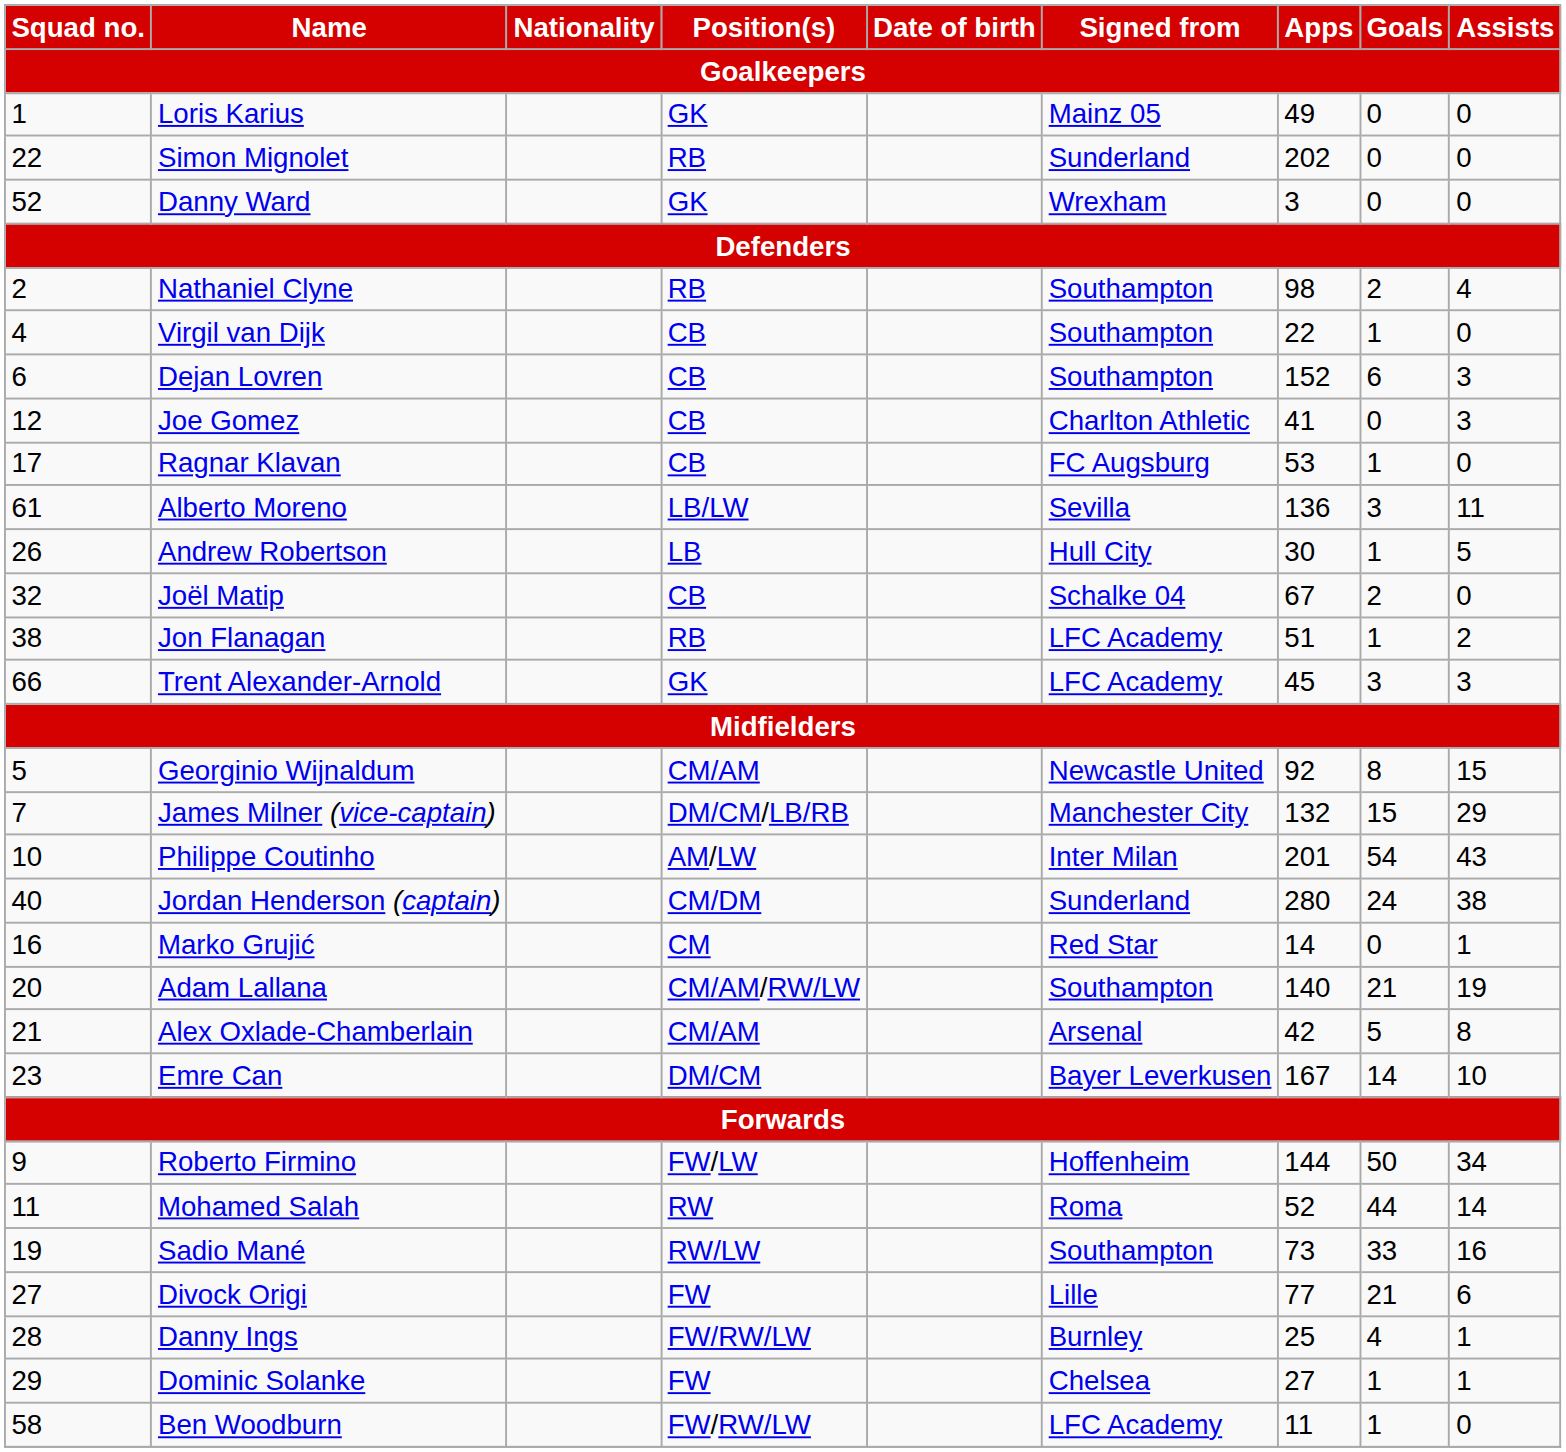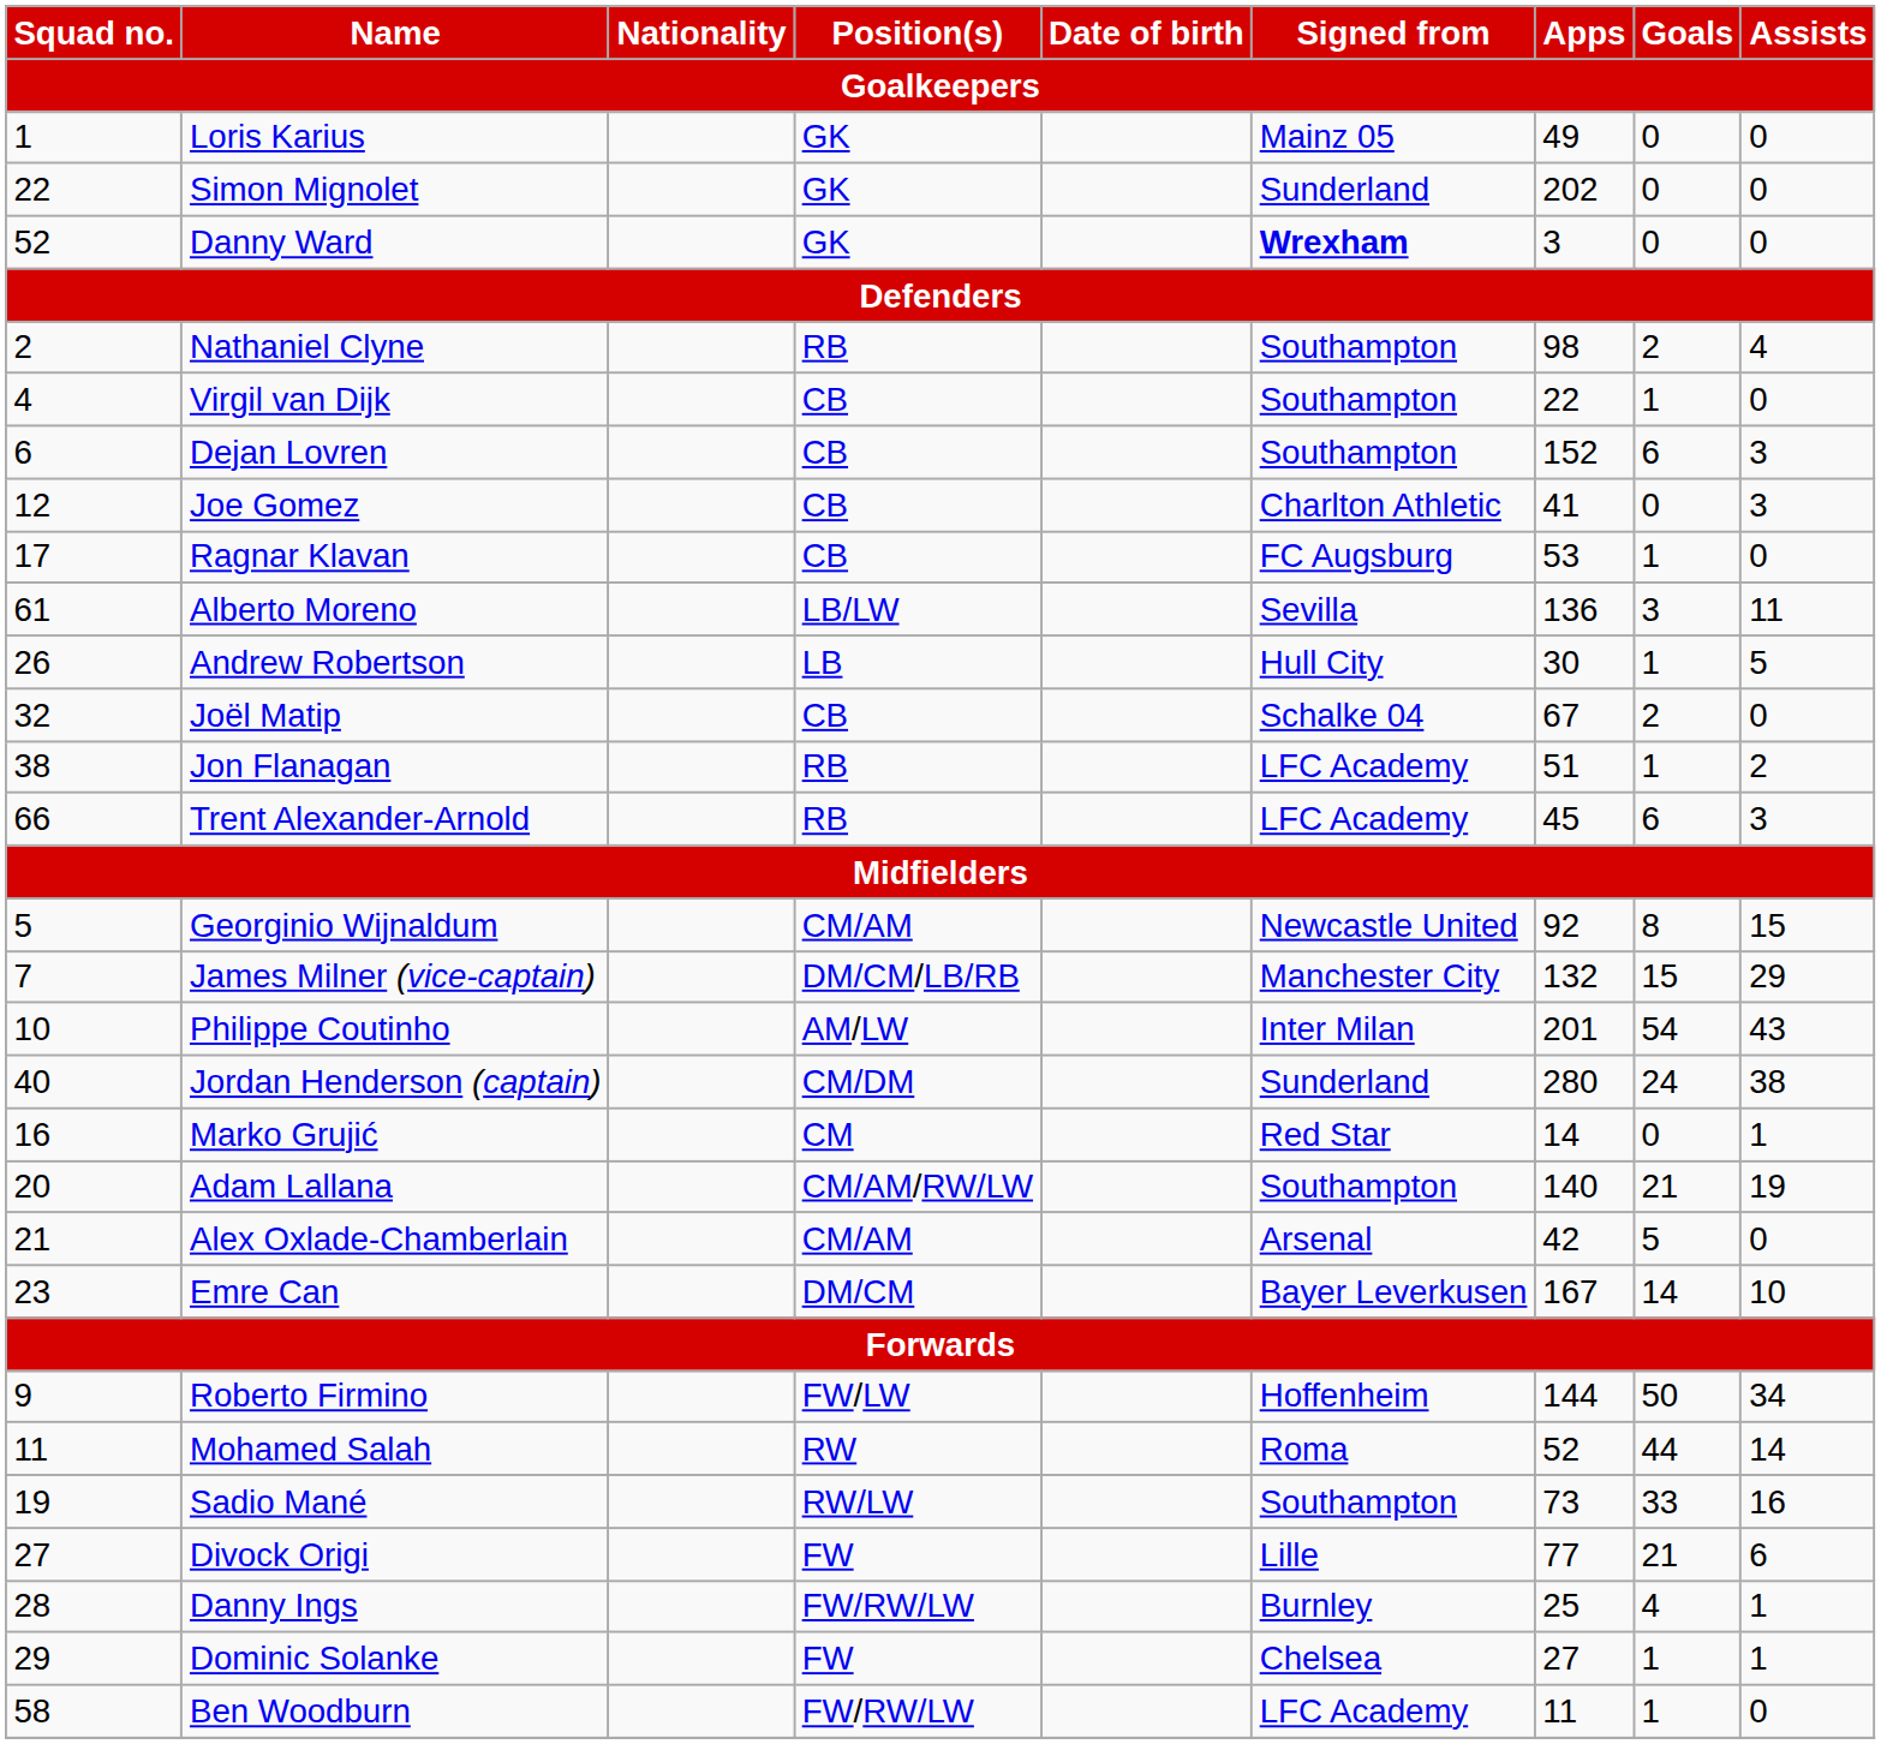Simon Mignolet | Position(s) / Goalkeepers: RB -> GK
Danny Ward | Signed from / Goalkeepers: normal -> bold
Trent Alexander-Arnold | Position(s) / Goalkeepers: GK -> RB
Trent Alexander-Arnold | Goals / Goalkeepers: 3 -> 6
Alex Oxlade-Chamberlain | Assists / Goalkeepers: 8 -> 0
